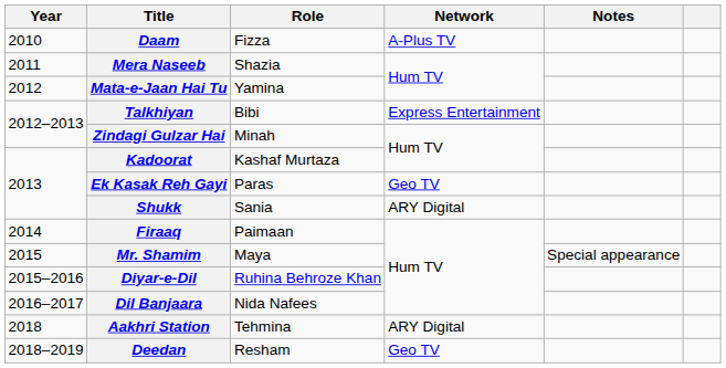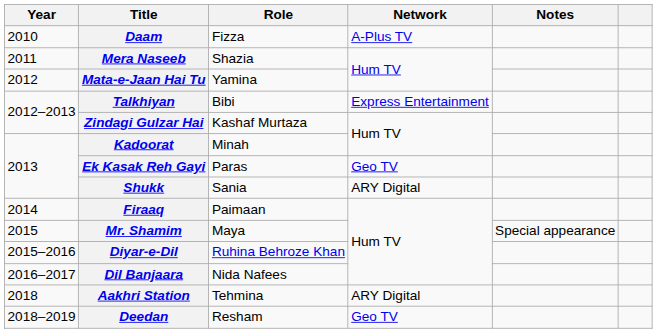Zindagi Gulzar Hai | Role: Minah -> Kashaf Murtaza
Kadoorat | Role: Kashaf Murtaza -> Minah
